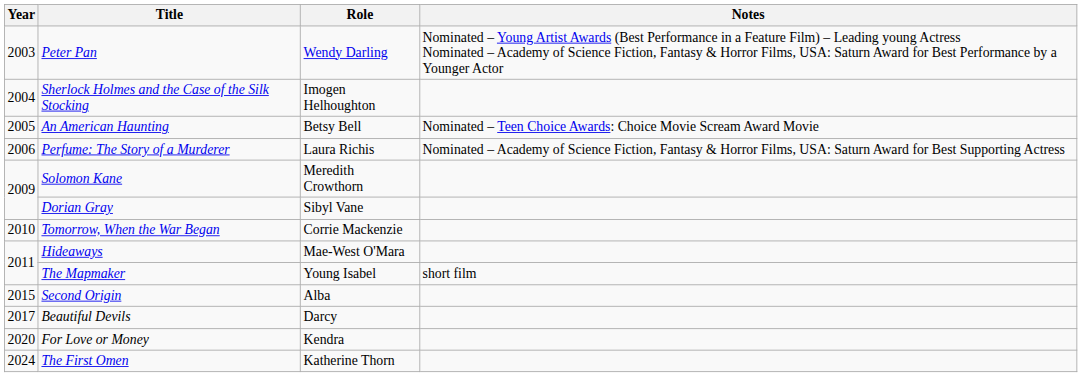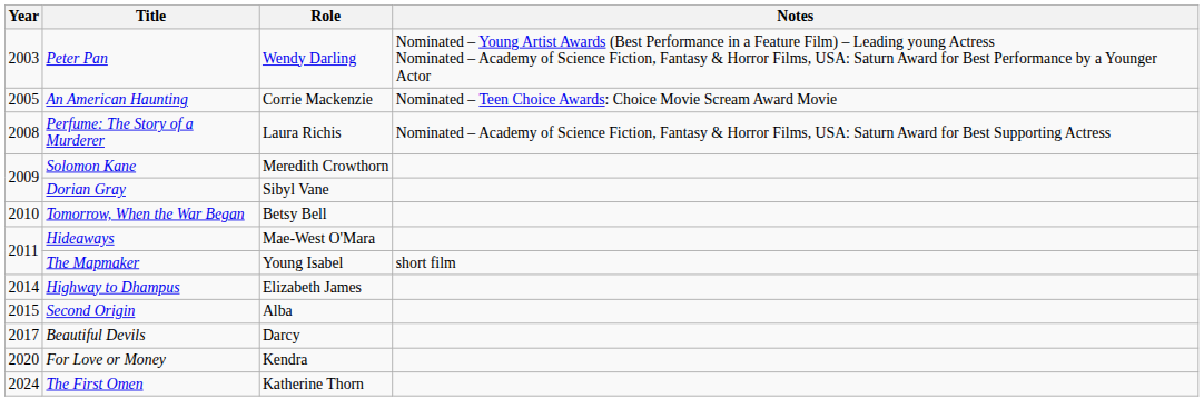- row: 2004 | Sherlock Holmes and the Case of the Silk Stocking | Imogen Helhoughton
An American Haunting | Role: Betsy Bell -> Corrie Mackenzie
Perfume: The Story of a Murderer | Year: 2006 -> 2008
Tomorrow, When the War Began | Role: Corrie Mackenzie -> Betsy Bell
+ row: 2014 | Highway to Dhampus | Elizabeth James
